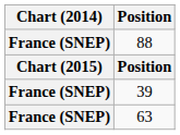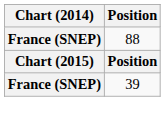- row: France (SNEP) | 63
